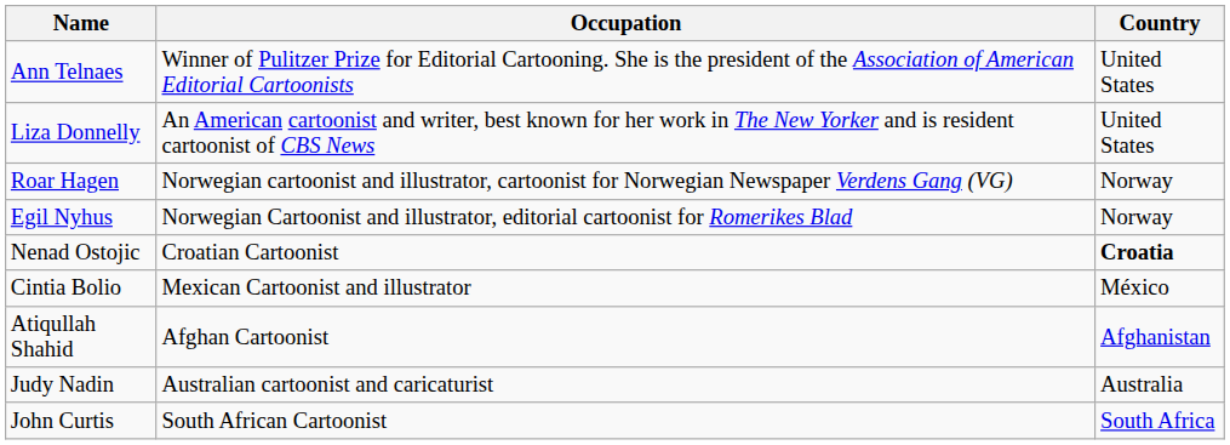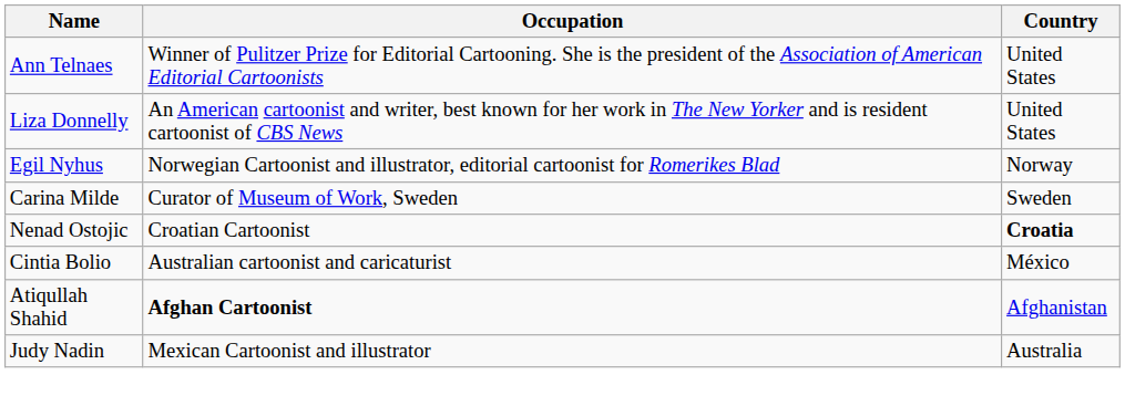- row: Roar Hagen | Norwegian cartoonist and illustrator, cartoonist for Norwegian Newspaper Verdens Gang (VG) | Norway
+ row: Carina Milde | Curator of Museum of Work, Sweden | Sweden
Cintia Bolio | Occupation: Mexican Cartoonist and illustrator -> Australian cartoonist and caricaturist
Atiqullah Shahid | Occupation: normal -> bold
Judy Nadin | Occupation: Australian cartoonist and caricaturist -> Mexican Cartoonist and illustrator
- row: John Curtis | South African Cartoonist | South Africa
